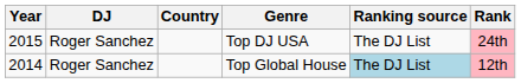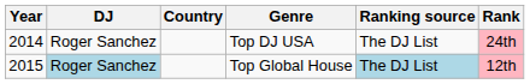Top DJ USA | Year: 2015 -> 2014
Top Global House | Year: 2014 -> 2015
Top Global House | DJ: no background -> lightblue background
